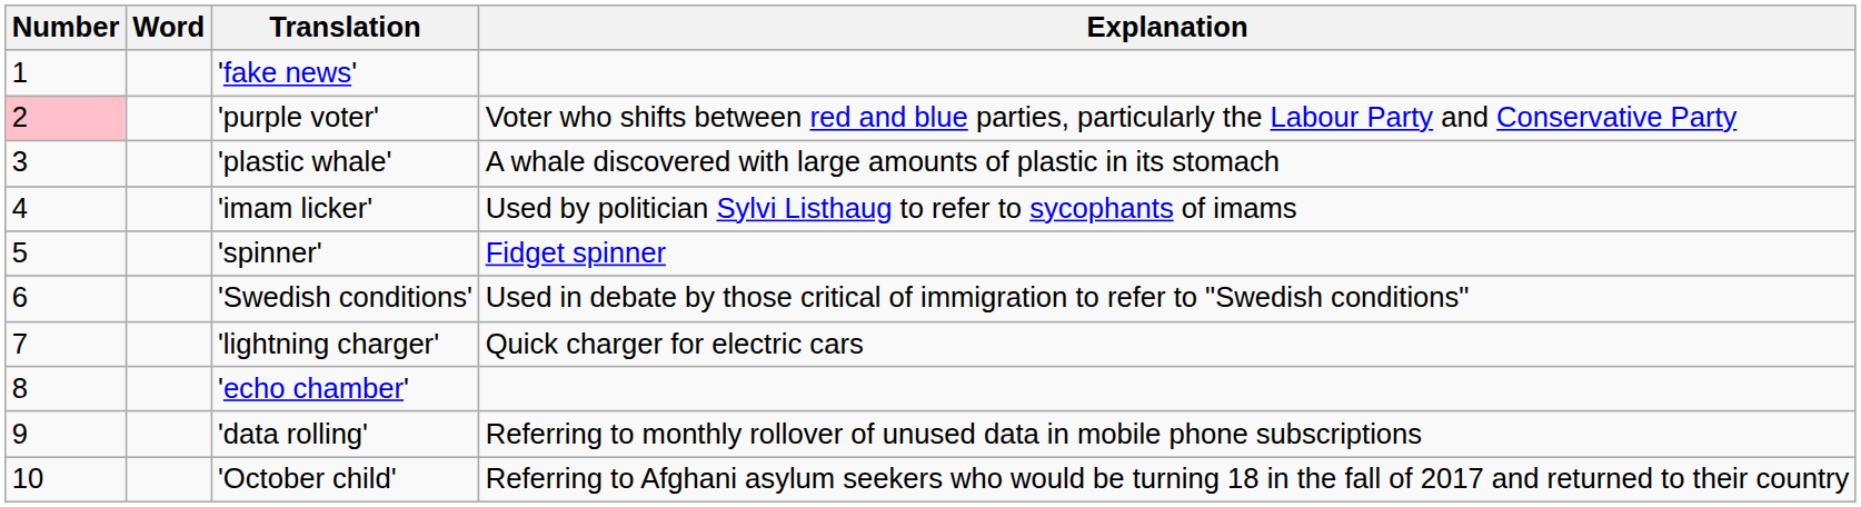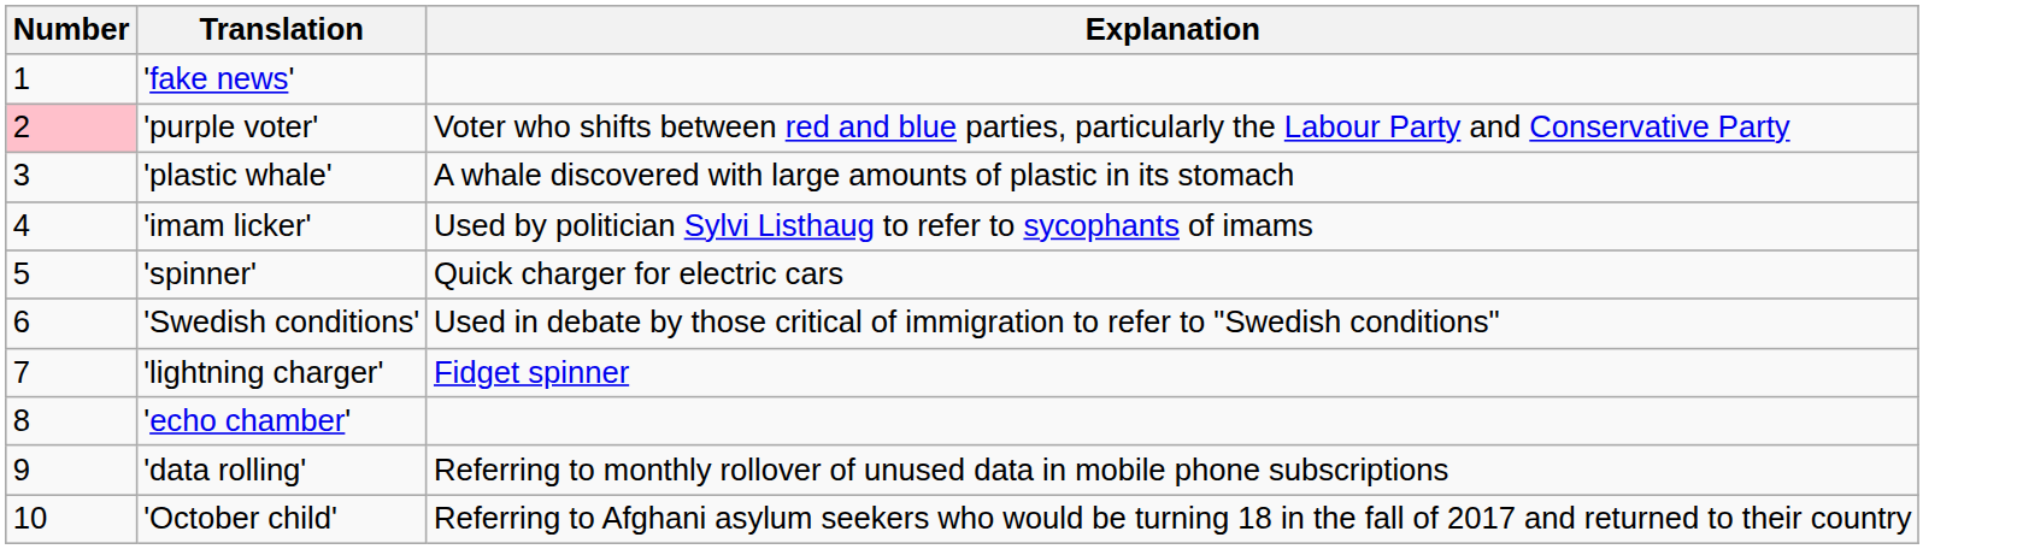- column: Word
'spinner' | Explanation: Fidget spinner -> Quick charger for electric cars
'lightning charger' | Explanation: Quick charger for electric cars -> Fidget spinner
